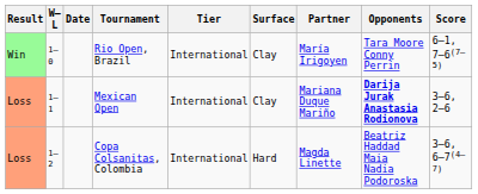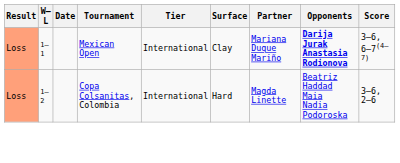- row: Win | 1–0 | Rio Open, Brazil | International | Clay | María Irigoyen | Tara Moore Conny Perrin | 6–1, 7–6(7–5)
Mexican Open | Score: 3–6, 2–6 -> 3–6, 6–7(4–7)
Copa Colsanitas, Colombia | Score: 3–6, 6–7(4–7) -> 3–6, 2–6
